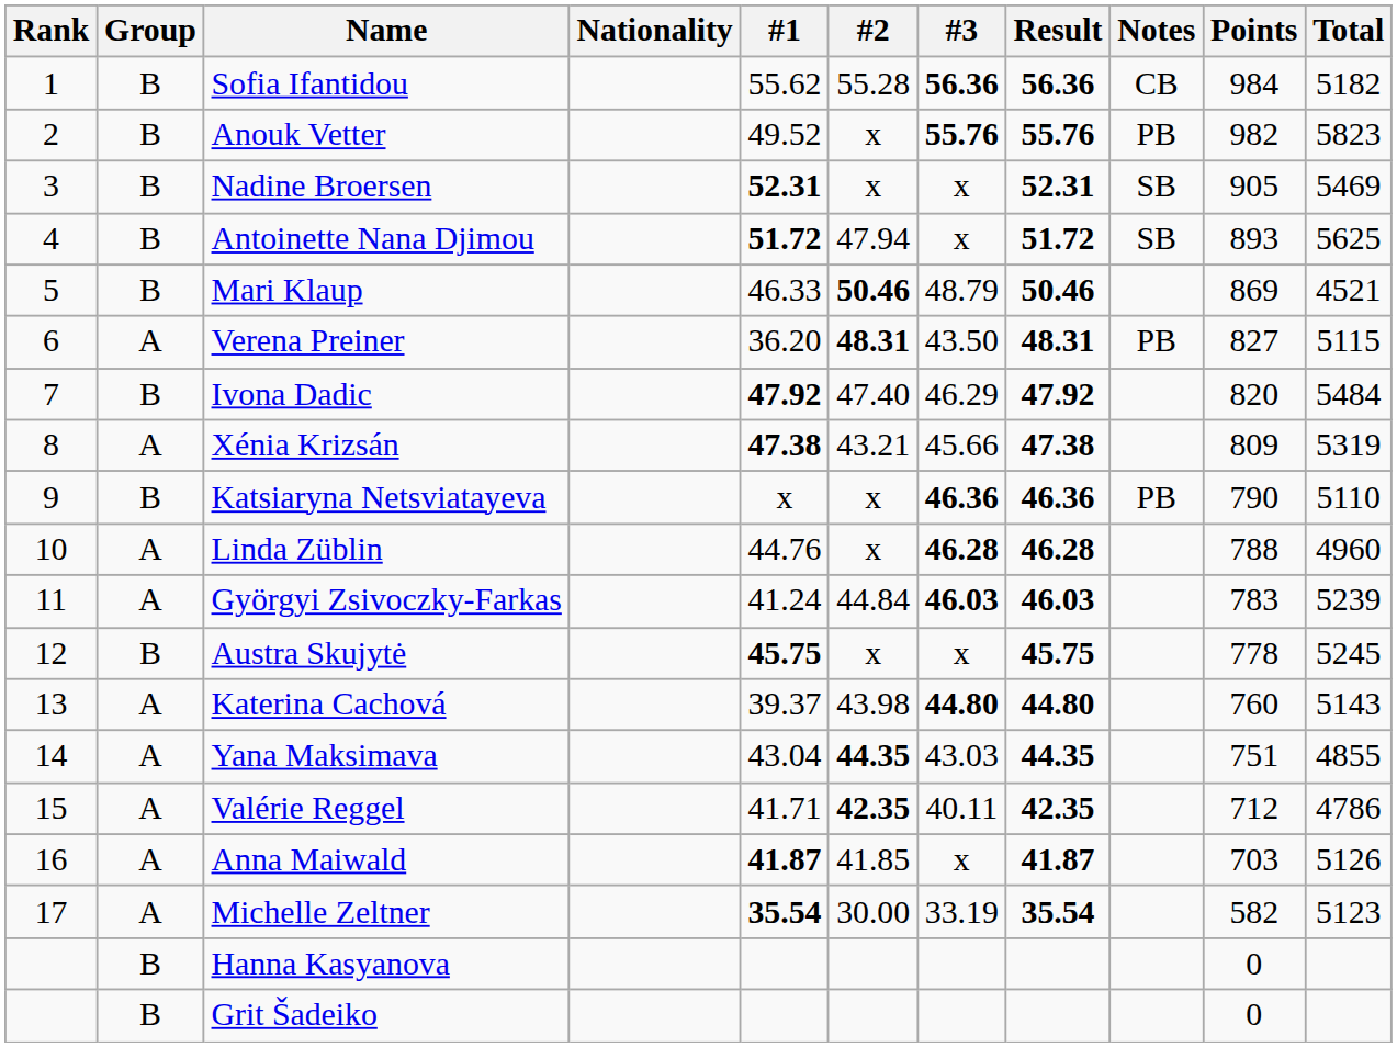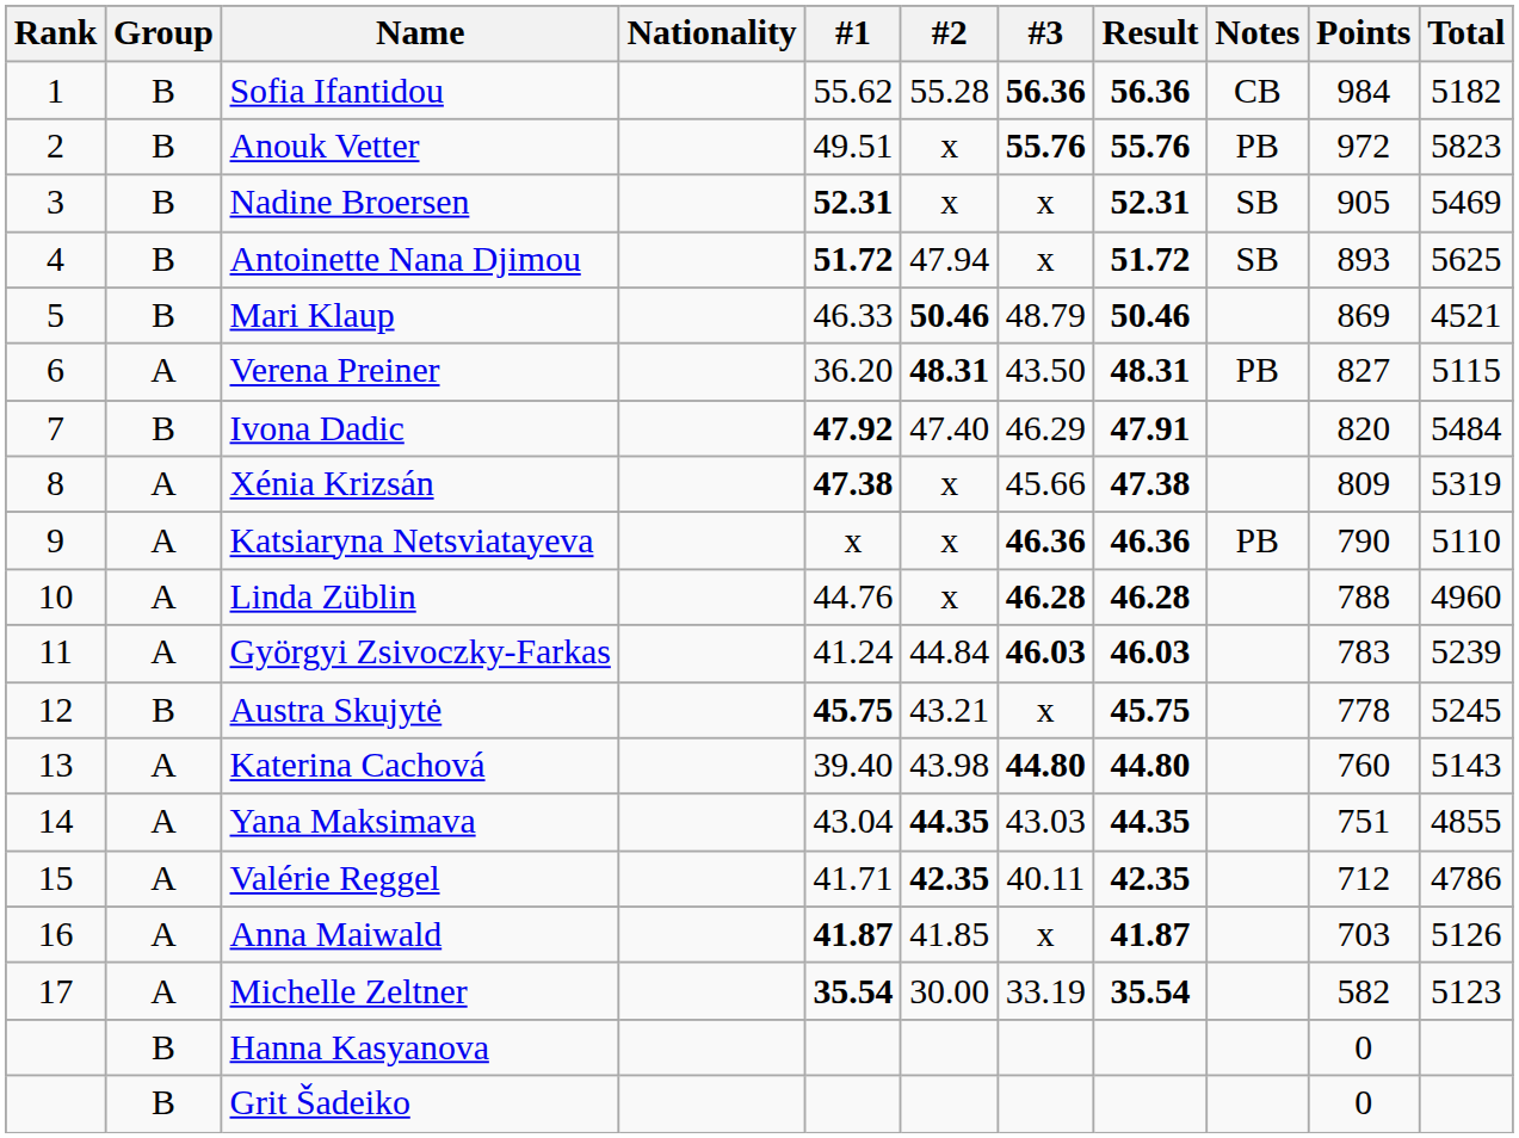Anouk Vetter | #1: 49.52 -> 49.51
Anouk Vetter | Points: 982 -> 972
Ivona Dadic | Result: 47.92 -> 47.91
Xénia Krizsán | #2: 43.21 -> x
Katsiaryna Netsviatayeva | Group: B -> A
Austra Skujytė | #2: x -> 43.21
Katerina Cachová | #1: 39.37 -> 39.40
